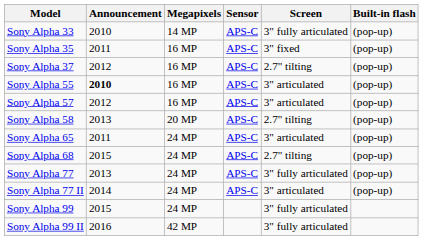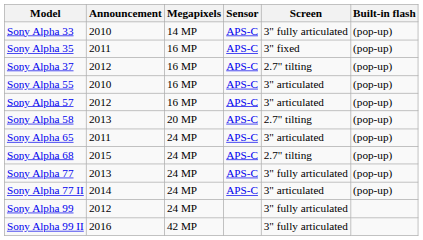Sony Alpha 55 | Announcement: bold -> normal
Sony Alpha 99 | Announcement: 2015 -> 2012
